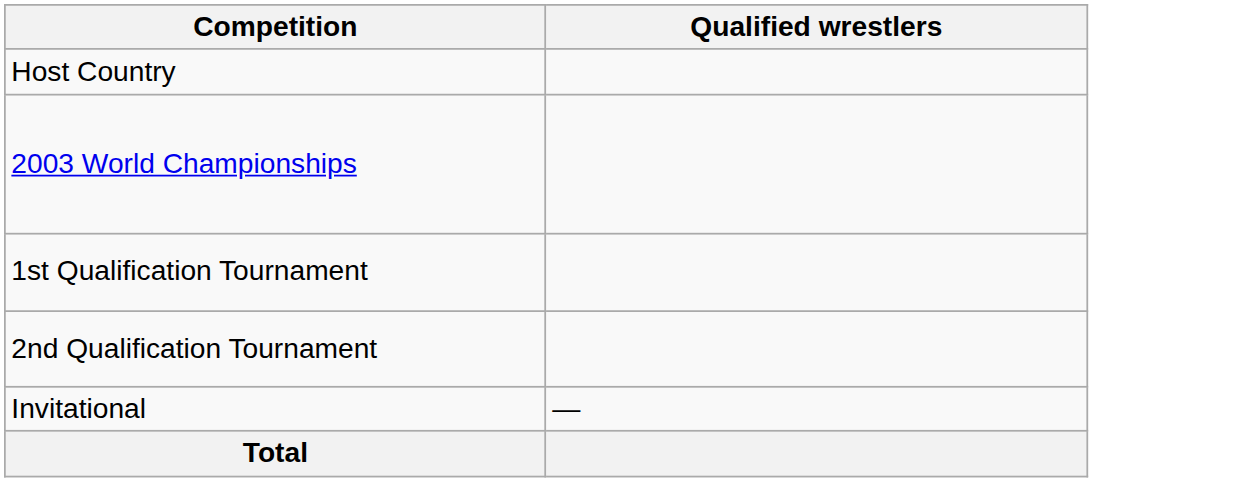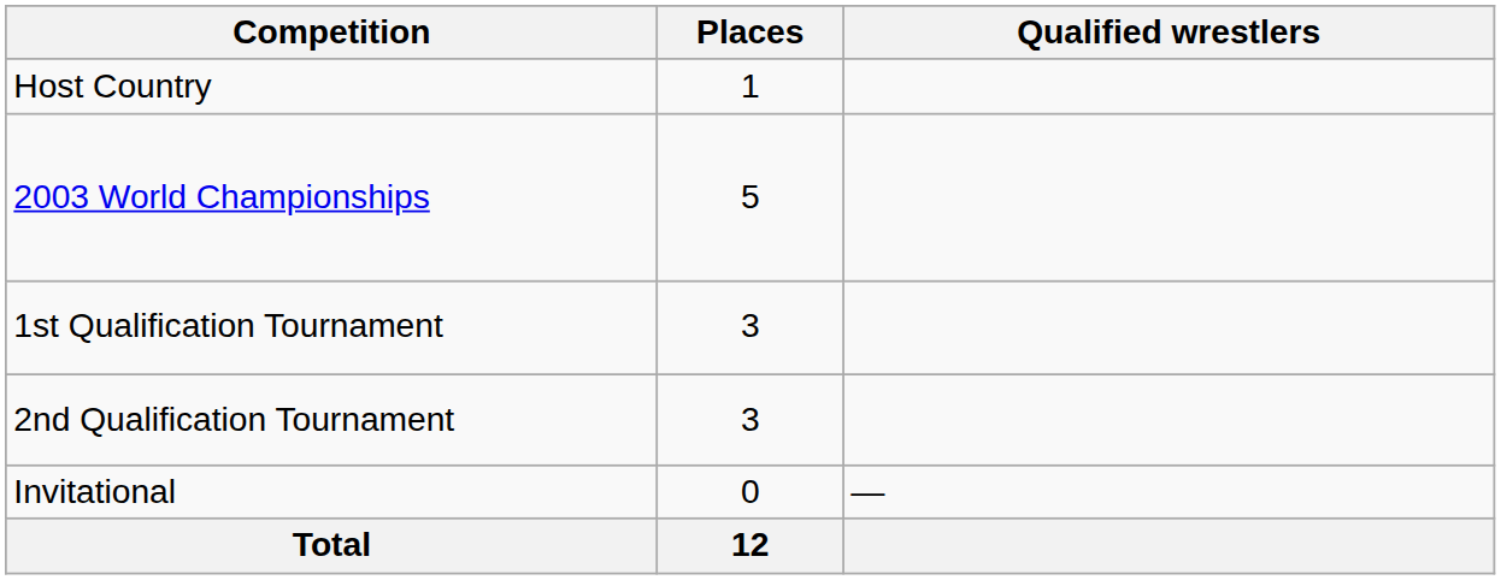+ column: Places | 1 | 5 | 3 | 3 | 0 | 12
